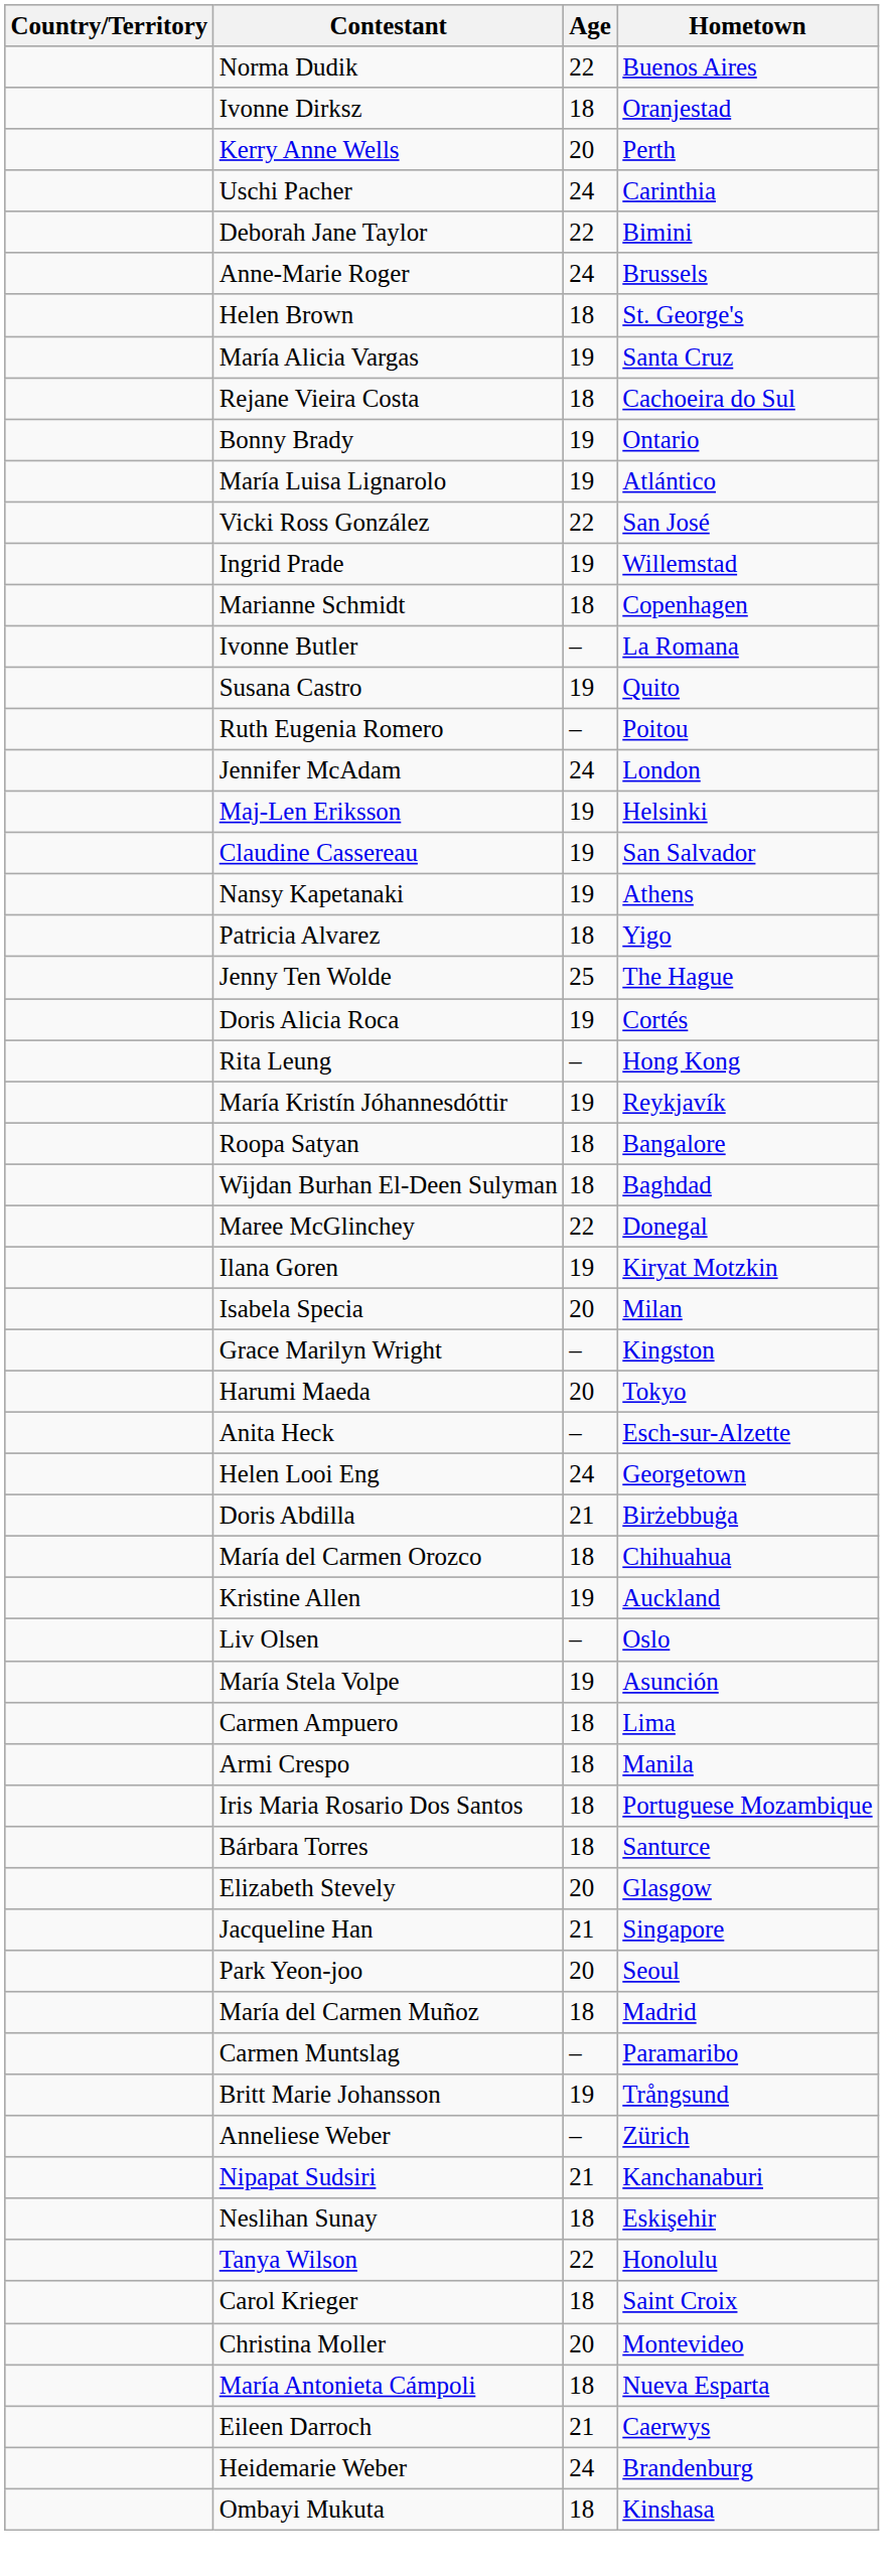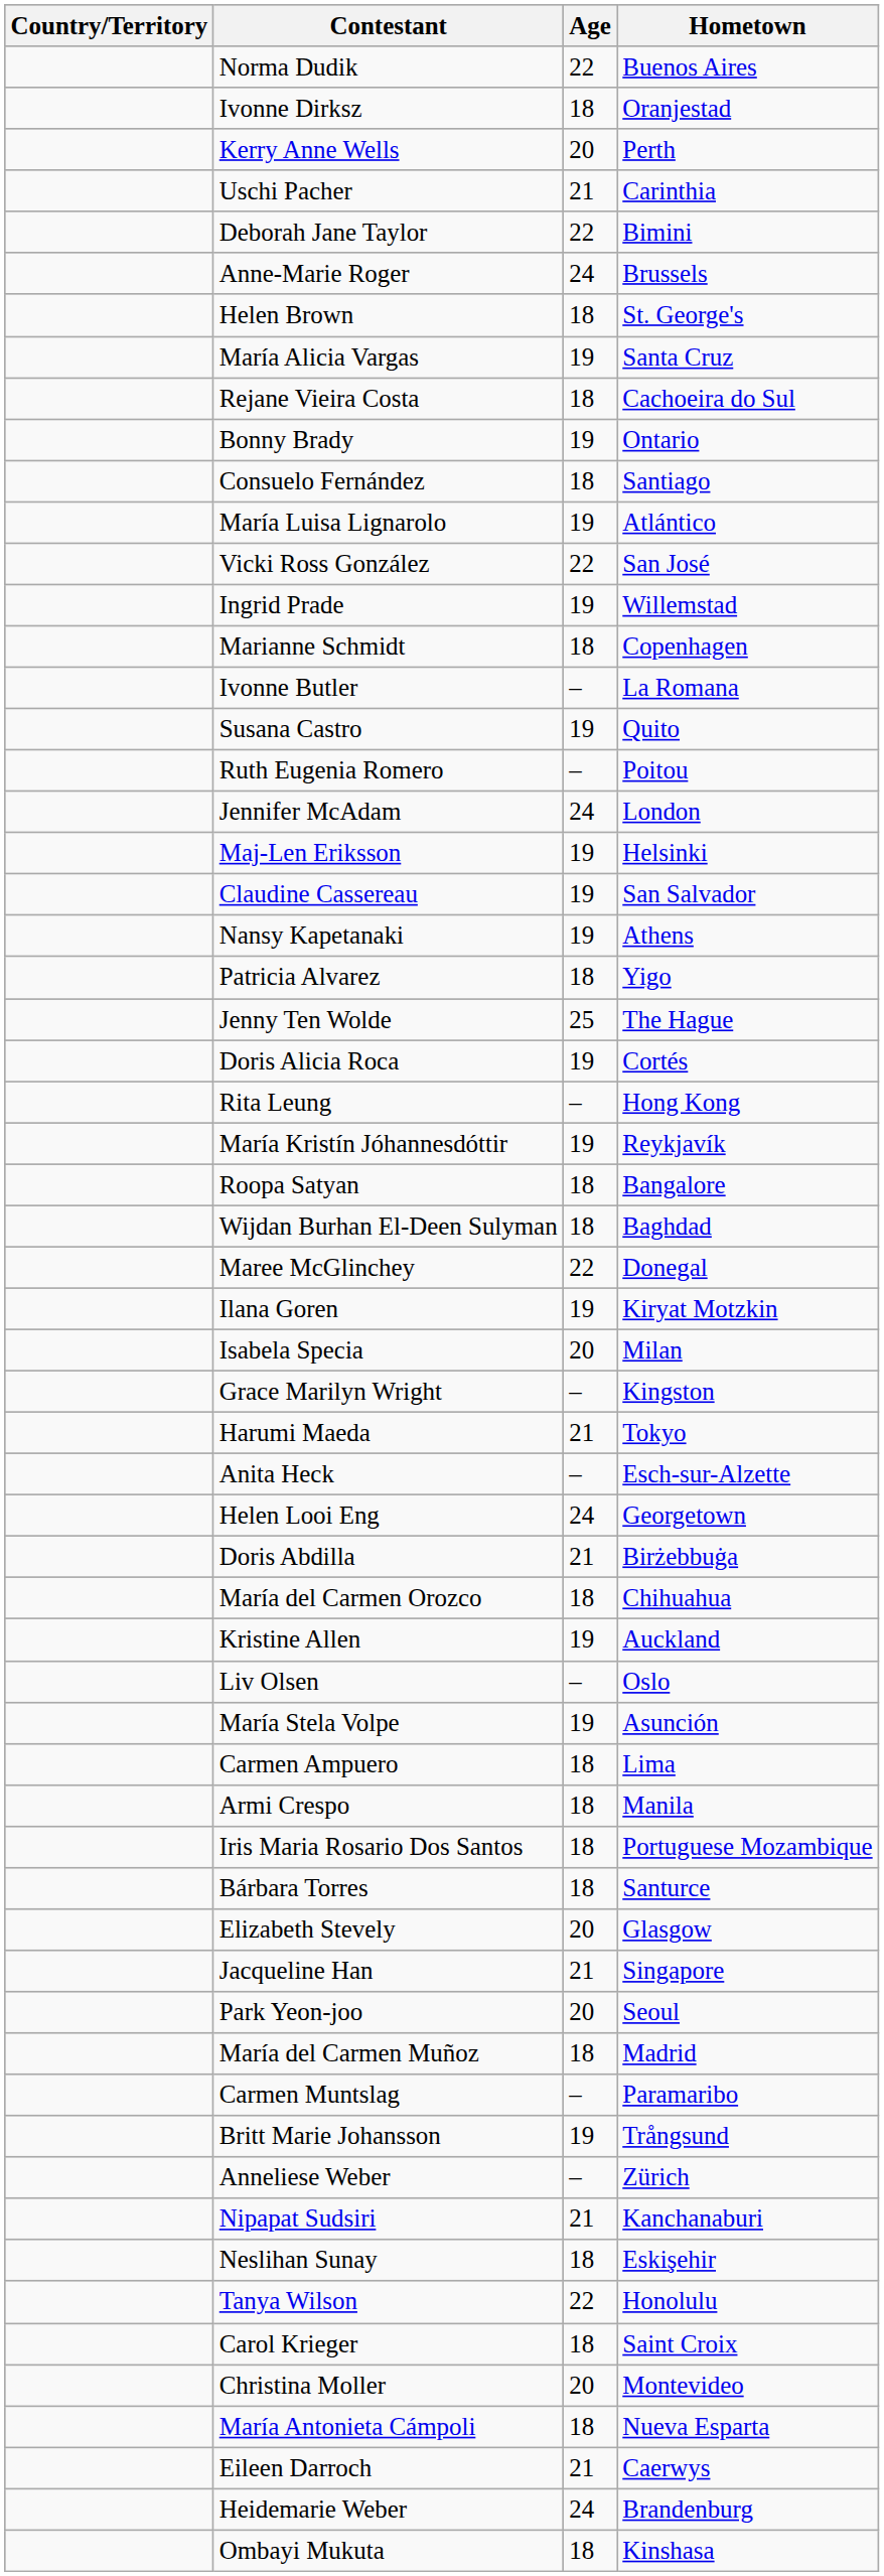Uschi Pacher | Age: 24 -> 21
+ row: Consuelo Fernández | 18 | Santiago
Harumi Maeda | Age: 20 -> 21
